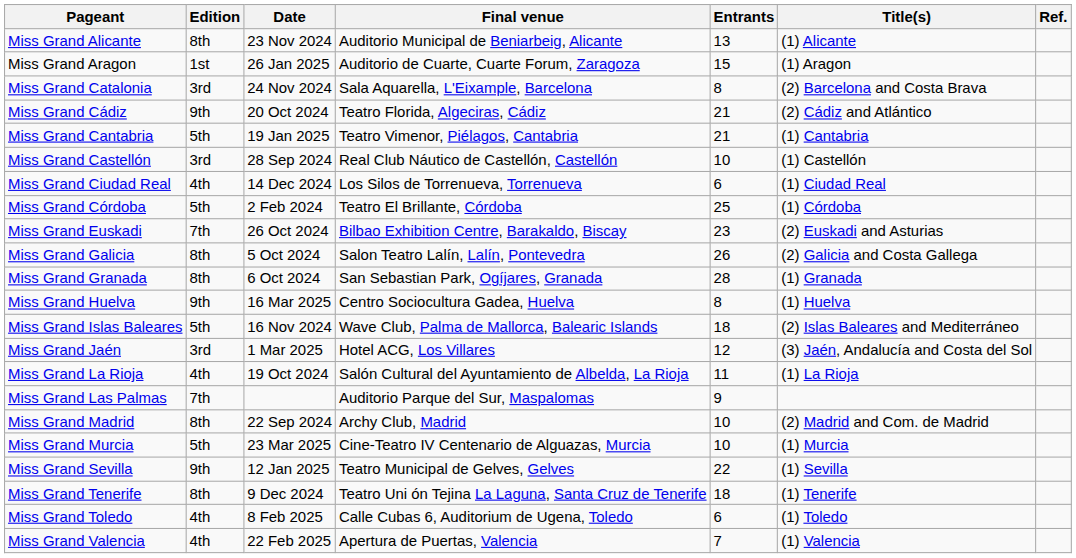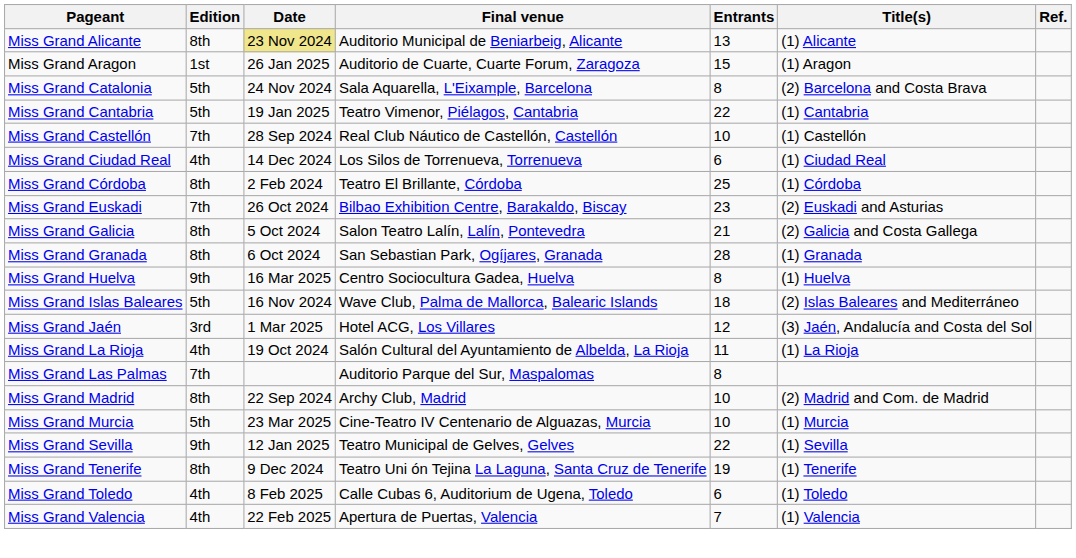Miss Grand Alicante | Date: no background -> khaki background
Miss Grand Catalonia | Edition: 3rd -> 5th
- row: Miss Grand Cádiz | 9th | 20 Oct 2024 | Teatro Florida, Algeciras, Cádiz | 21 | (2) Cádiz and Atlántico
Miss Grand Cantabria | Entrants: 21 -> 22
Miss Grand Castellón | Edition: 3rd -> 7th
Miss Grand Córdoba | Edition: 5th -> 8th
Miss Grand Galicia | Entrants: 26 -> 21
Miss Grand Las Palmas | Entrants: 9 -> 8
Miss Grand Tenerife | Entrants: 18 -> 19
